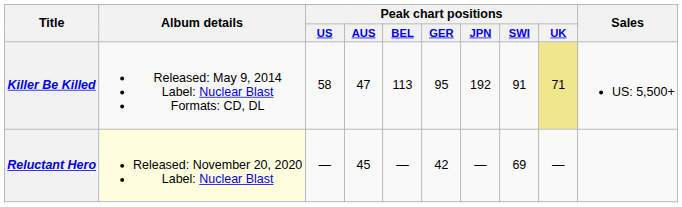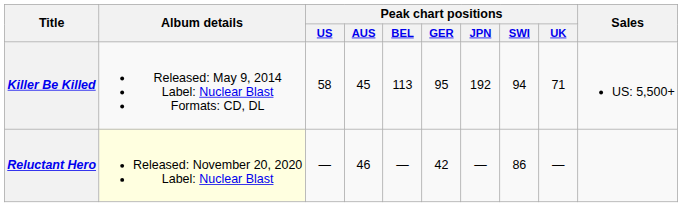Killer Be Killed | Peak chart positions / AUS: 47 -> 45
Killer Be Killed | Peak chart positions / SWI: 91 -> 94
Killer Be Killed | Peak chart positions / UK: khaki background -> no background
Reluctant Hero | Peak chart positions / AUS: 45 -> 46
Reluctant Hero | Peak chart positions / SWI: 69 -> 86
